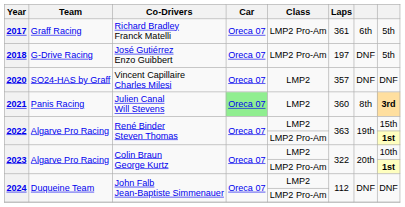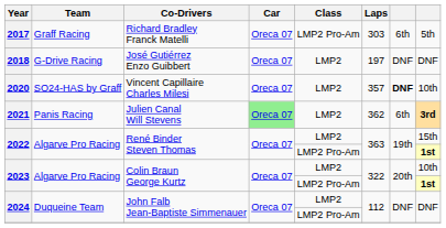2017 | Laps: 361 -> 303
2018 | Class: LMP2 Pro-Am -> LMP2
2018 | column 8: 5th -> DNF
2020 | column 7: normal -> bold
2020 | column 8: DNF -> 10th
2021 | Laps: 360 -> 362
2021 | column 7: 8th -> 6th
